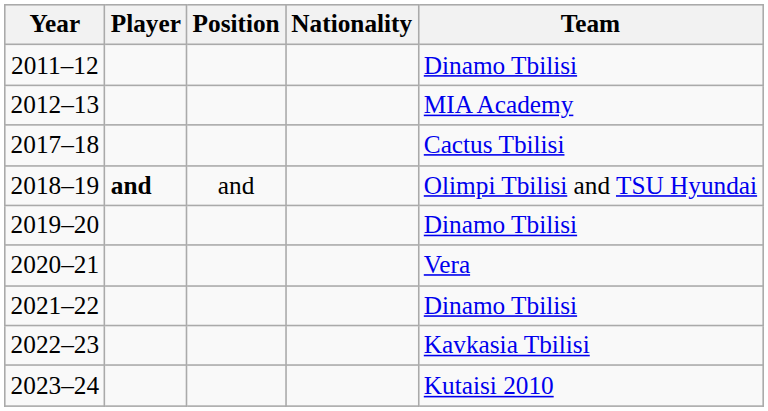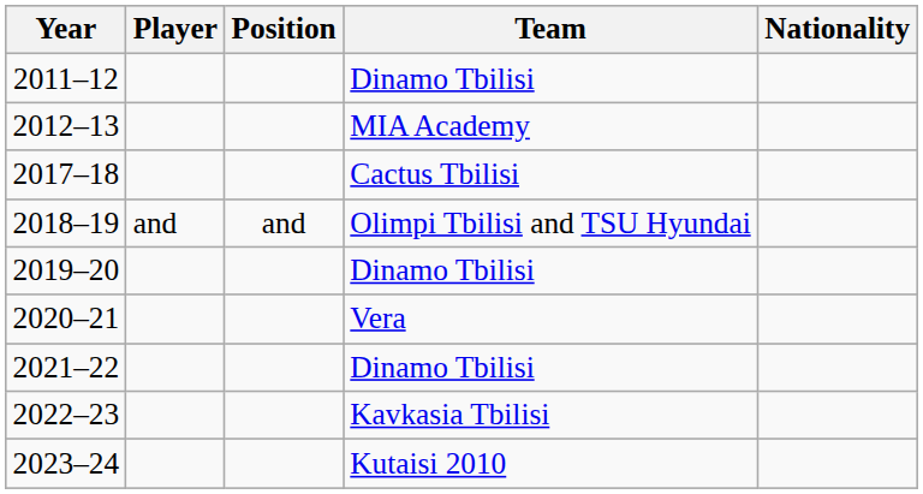columns swapped: Nationality <-> Team
2018–19 | Player: bold -> normal
